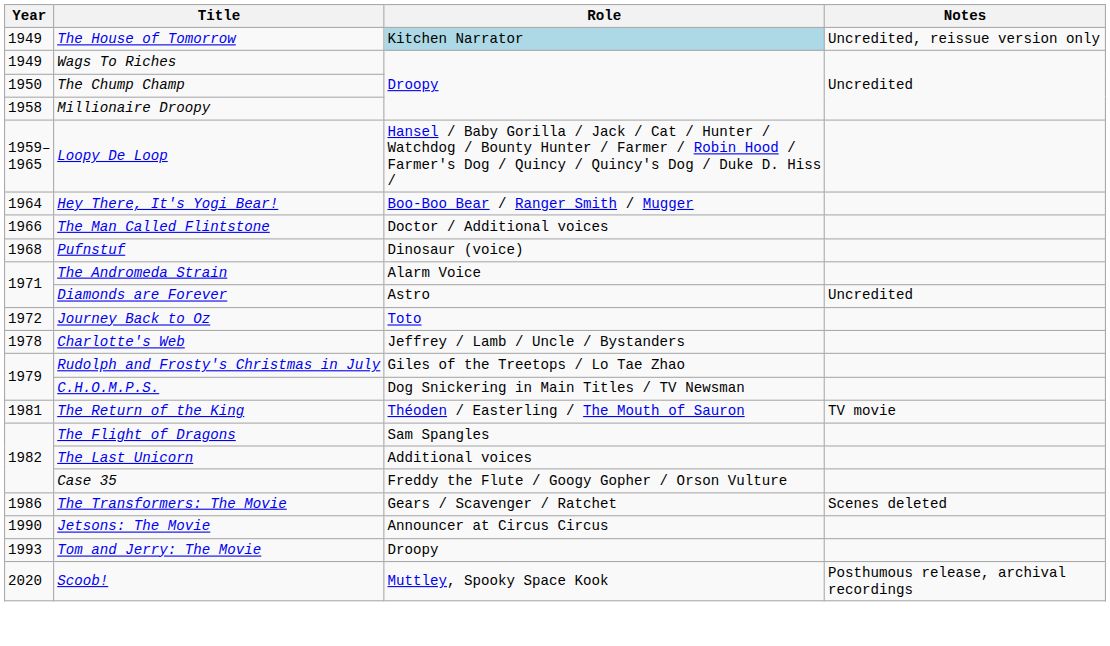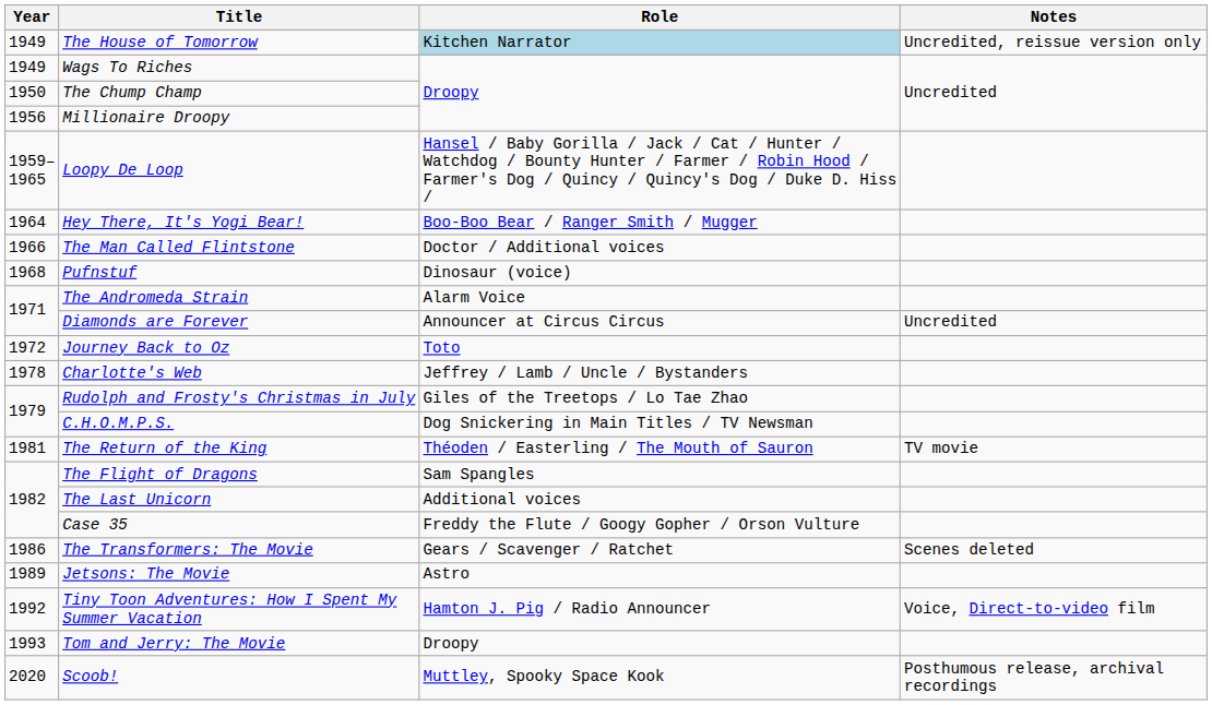Millionaire Droopy | Year: 1958 -> 1956
Diamonds are Forever | Role: Astro -> Announcer at Circus Circus
Jetsons: The Movie | Year: 1990 -> 1989
Jetsons: The Movie | Role: Announcer at Circus Circus -> Astro
+ row: 1992 | Tiny Toon Adventures: How I Spent My Summer Vacation | Hamton J. Pig / Radio Announcer | Voice, Direct-to-video film
